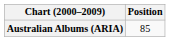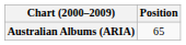Australian Albums (ARIA) | Position: 85 -> 65
